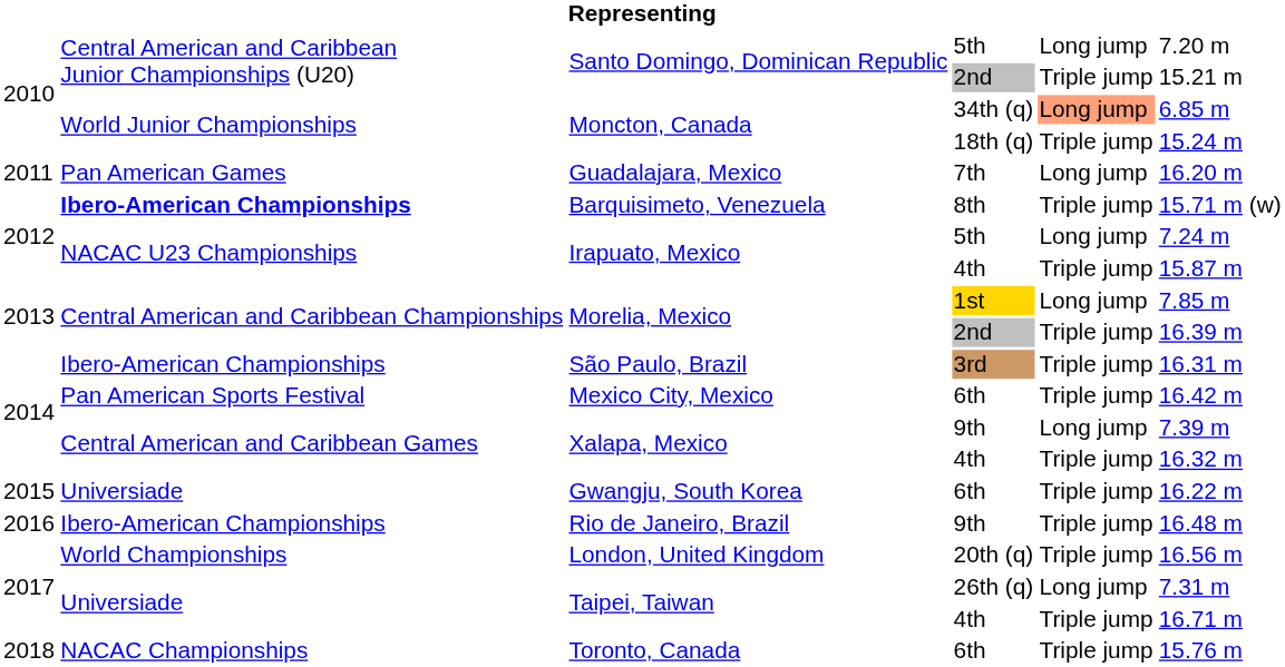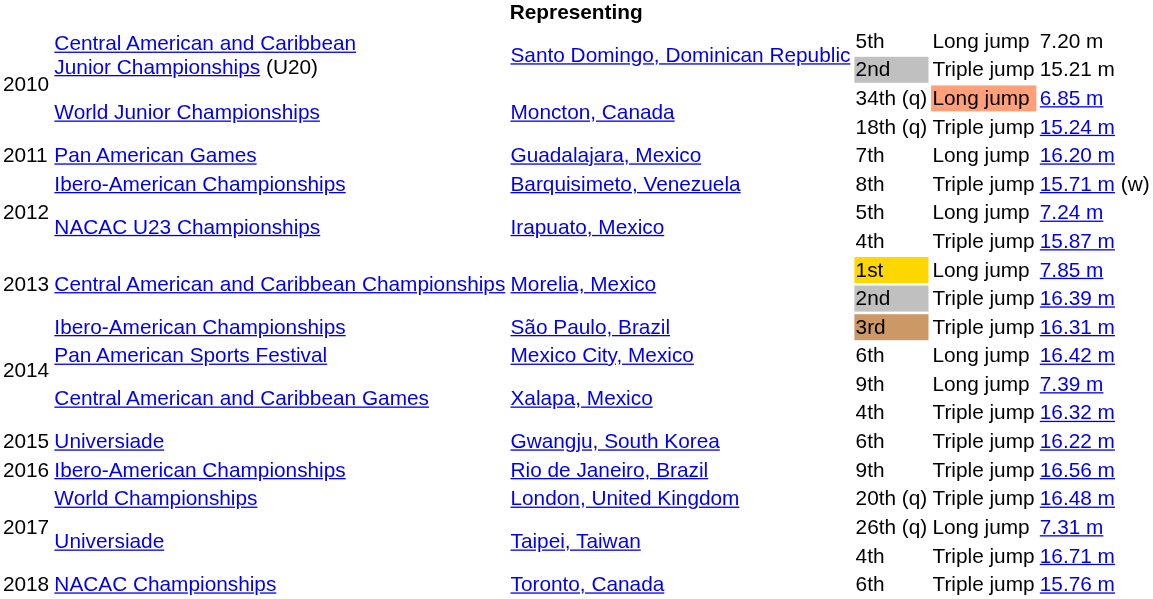Barquisimeto, Venezuela | column 2: bold -> normal
Mexico City, Mexico | column 5: Triple jump -> Long jump
Rio de Janeiro, Brazil | column 6: 16.48 m -> 16.56 m
London, United Kingdom | column 6: 16.56 m -> 16.48 m
